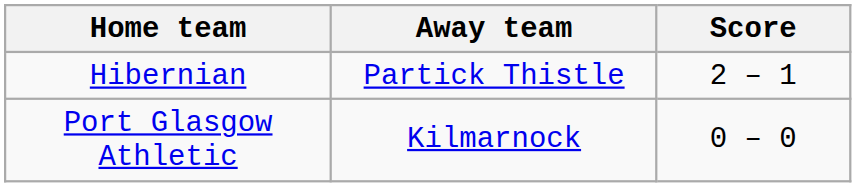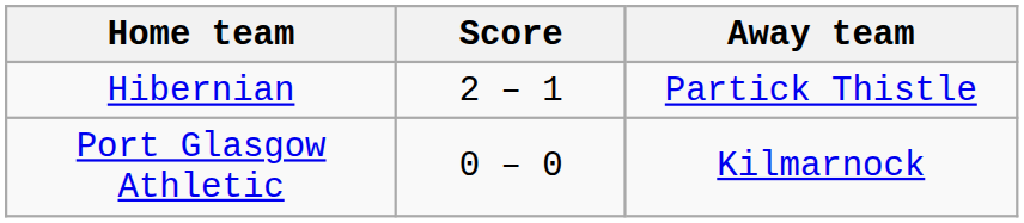columns swapped: Score <-> Away team
